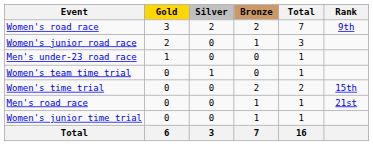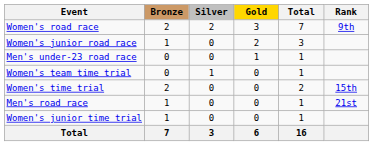columns swapped: Gold <-> Bronze
